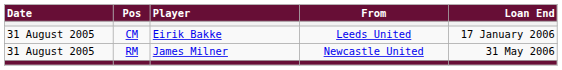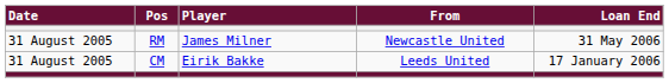rows swapped: RM <-> CM
